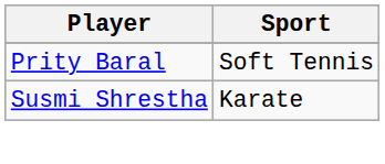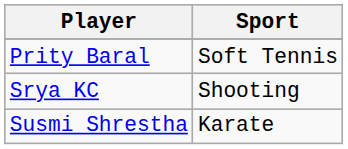+ row: Srya KC | Shooting
